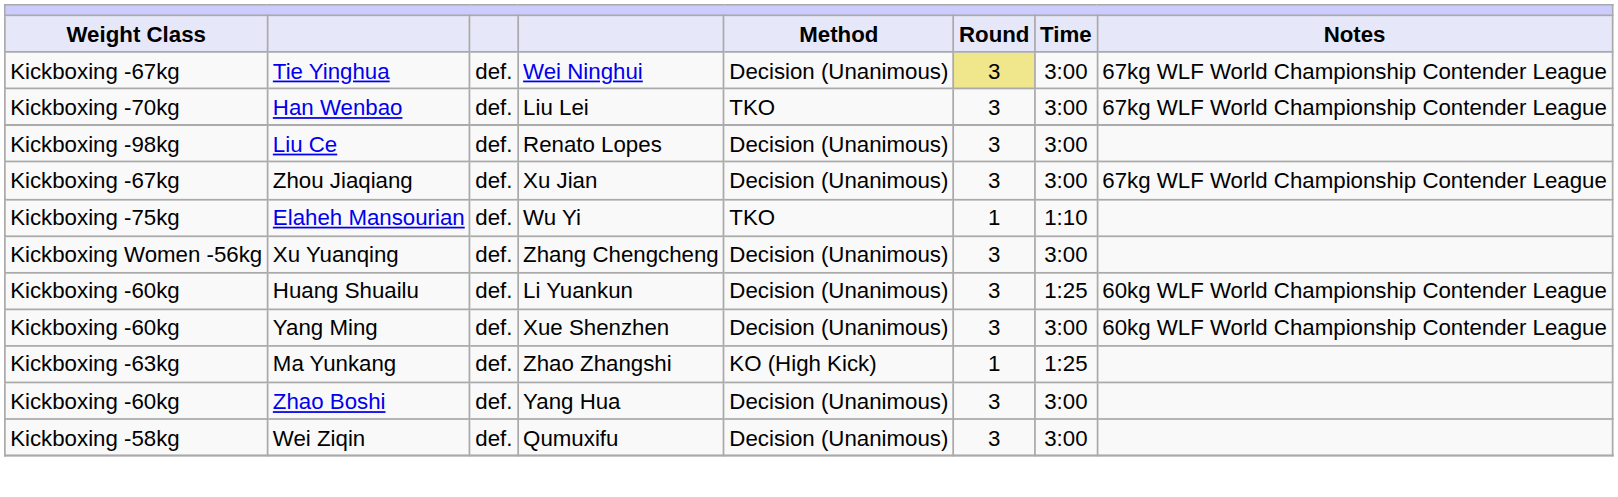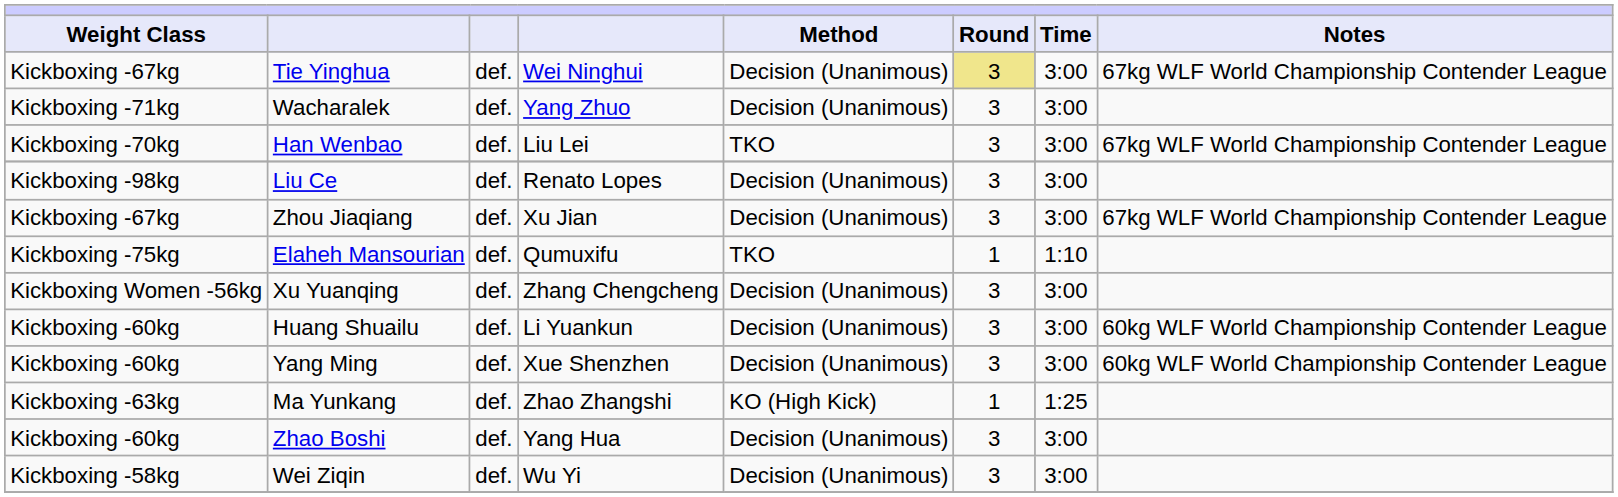+ row: Kickboxing -71kg | Wacharalek | def. | Yang Zhuo | Decision (Unanimous) | 3 | 3:00
Elaheh Mansourian | column 4: Wu Yi -> Qumuxifu
Huang Shuailu | Time: 1:25 -> 3:00
Wei Ziqin | column 4: Qumuxifu -> Wu Yi
